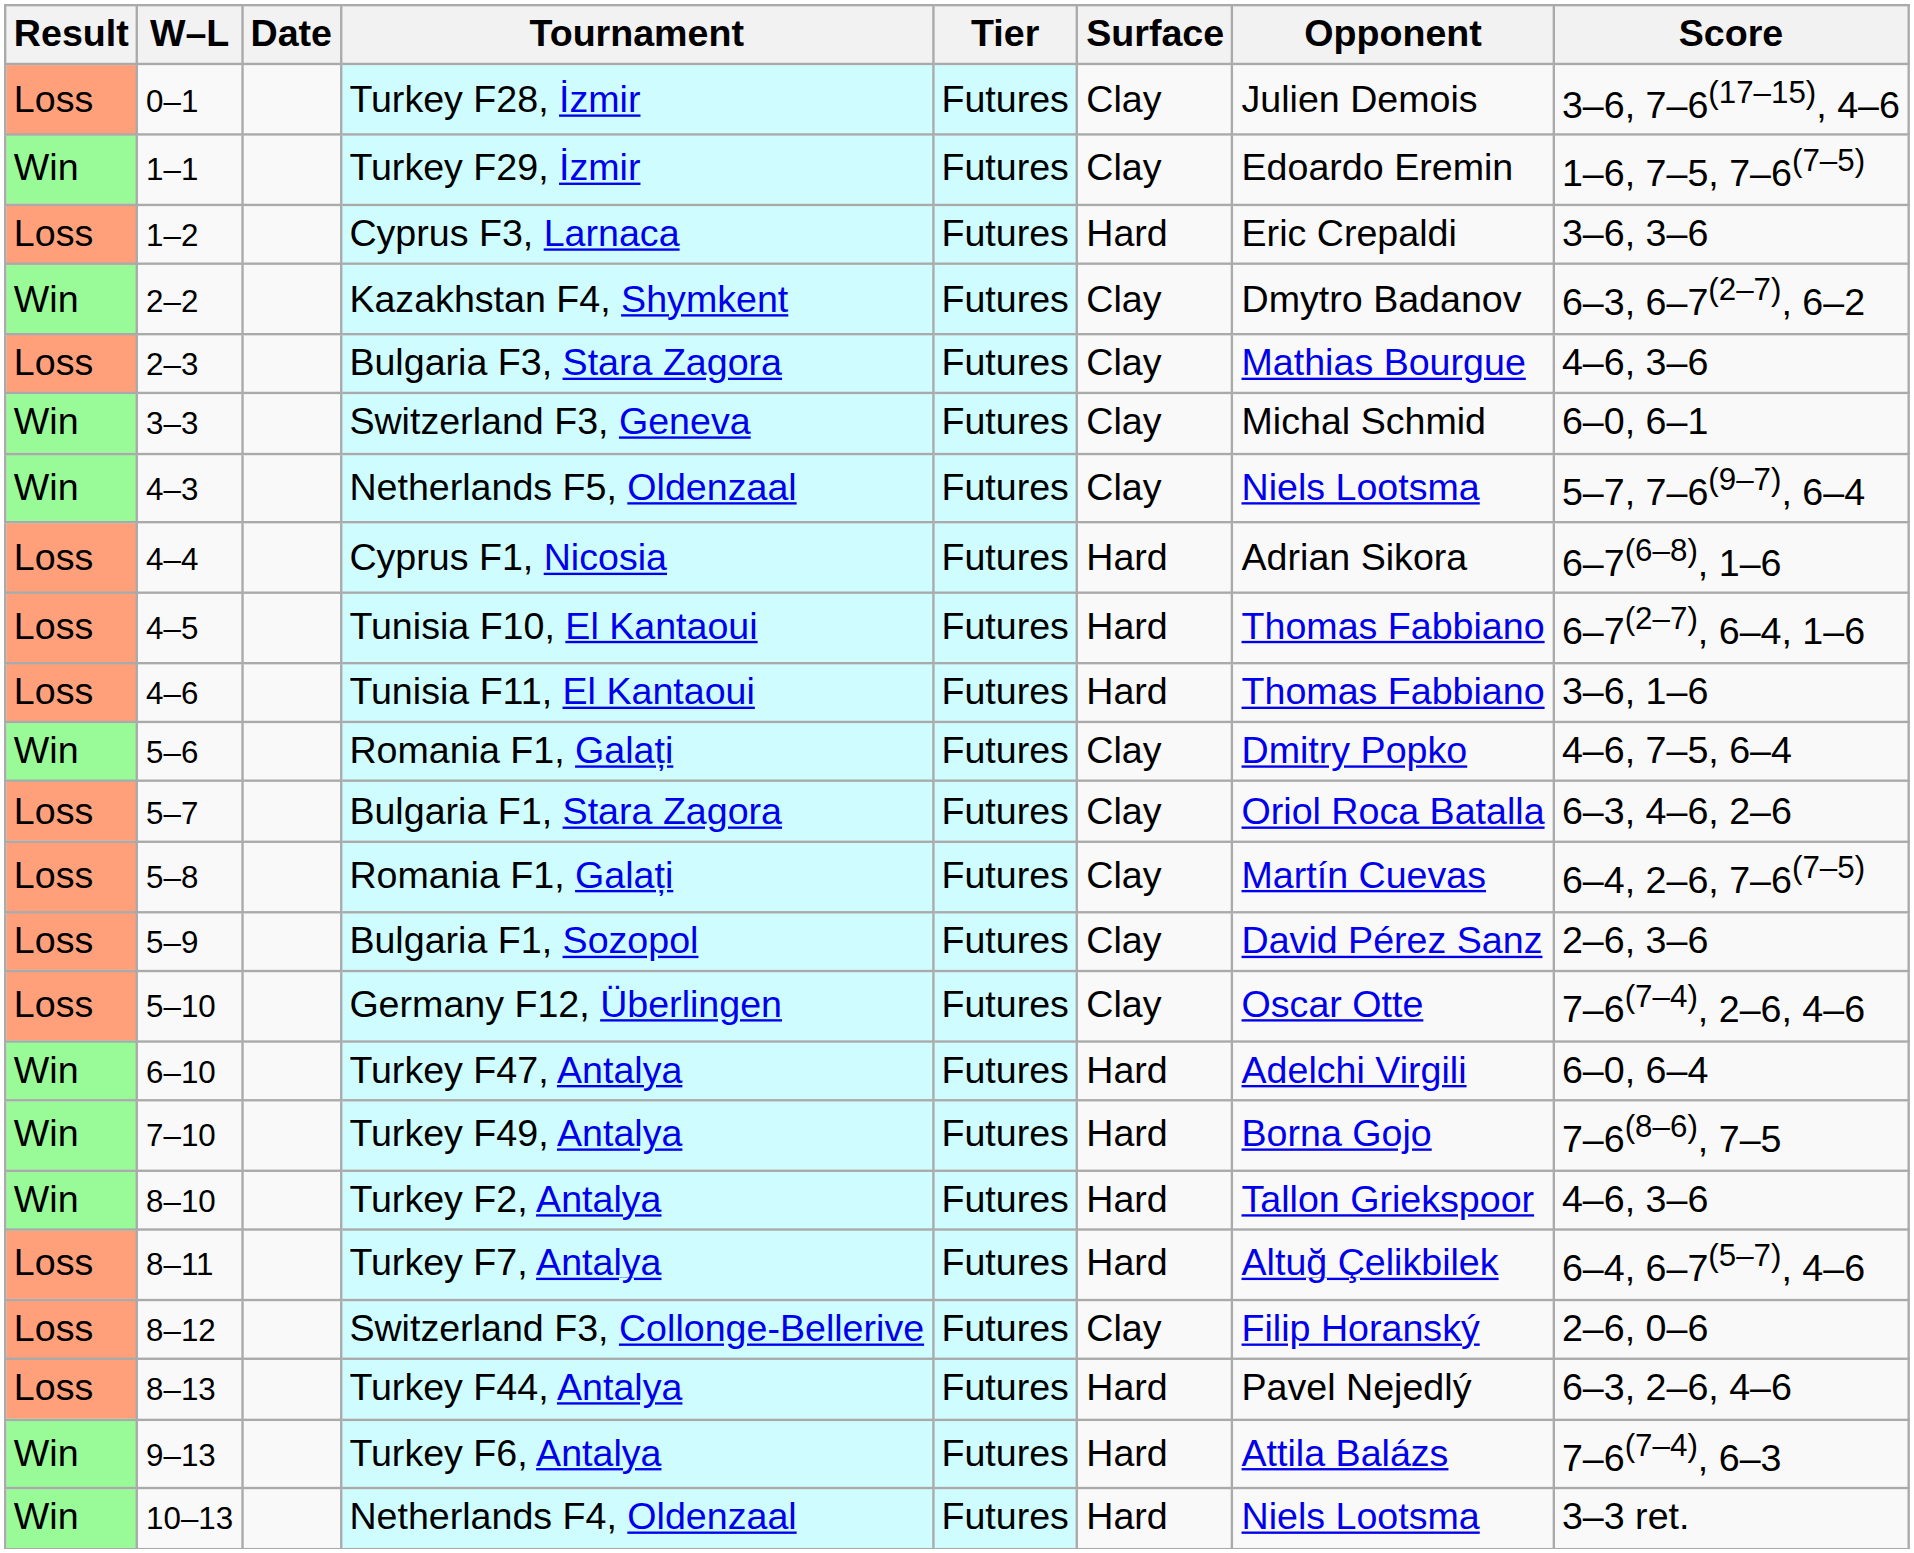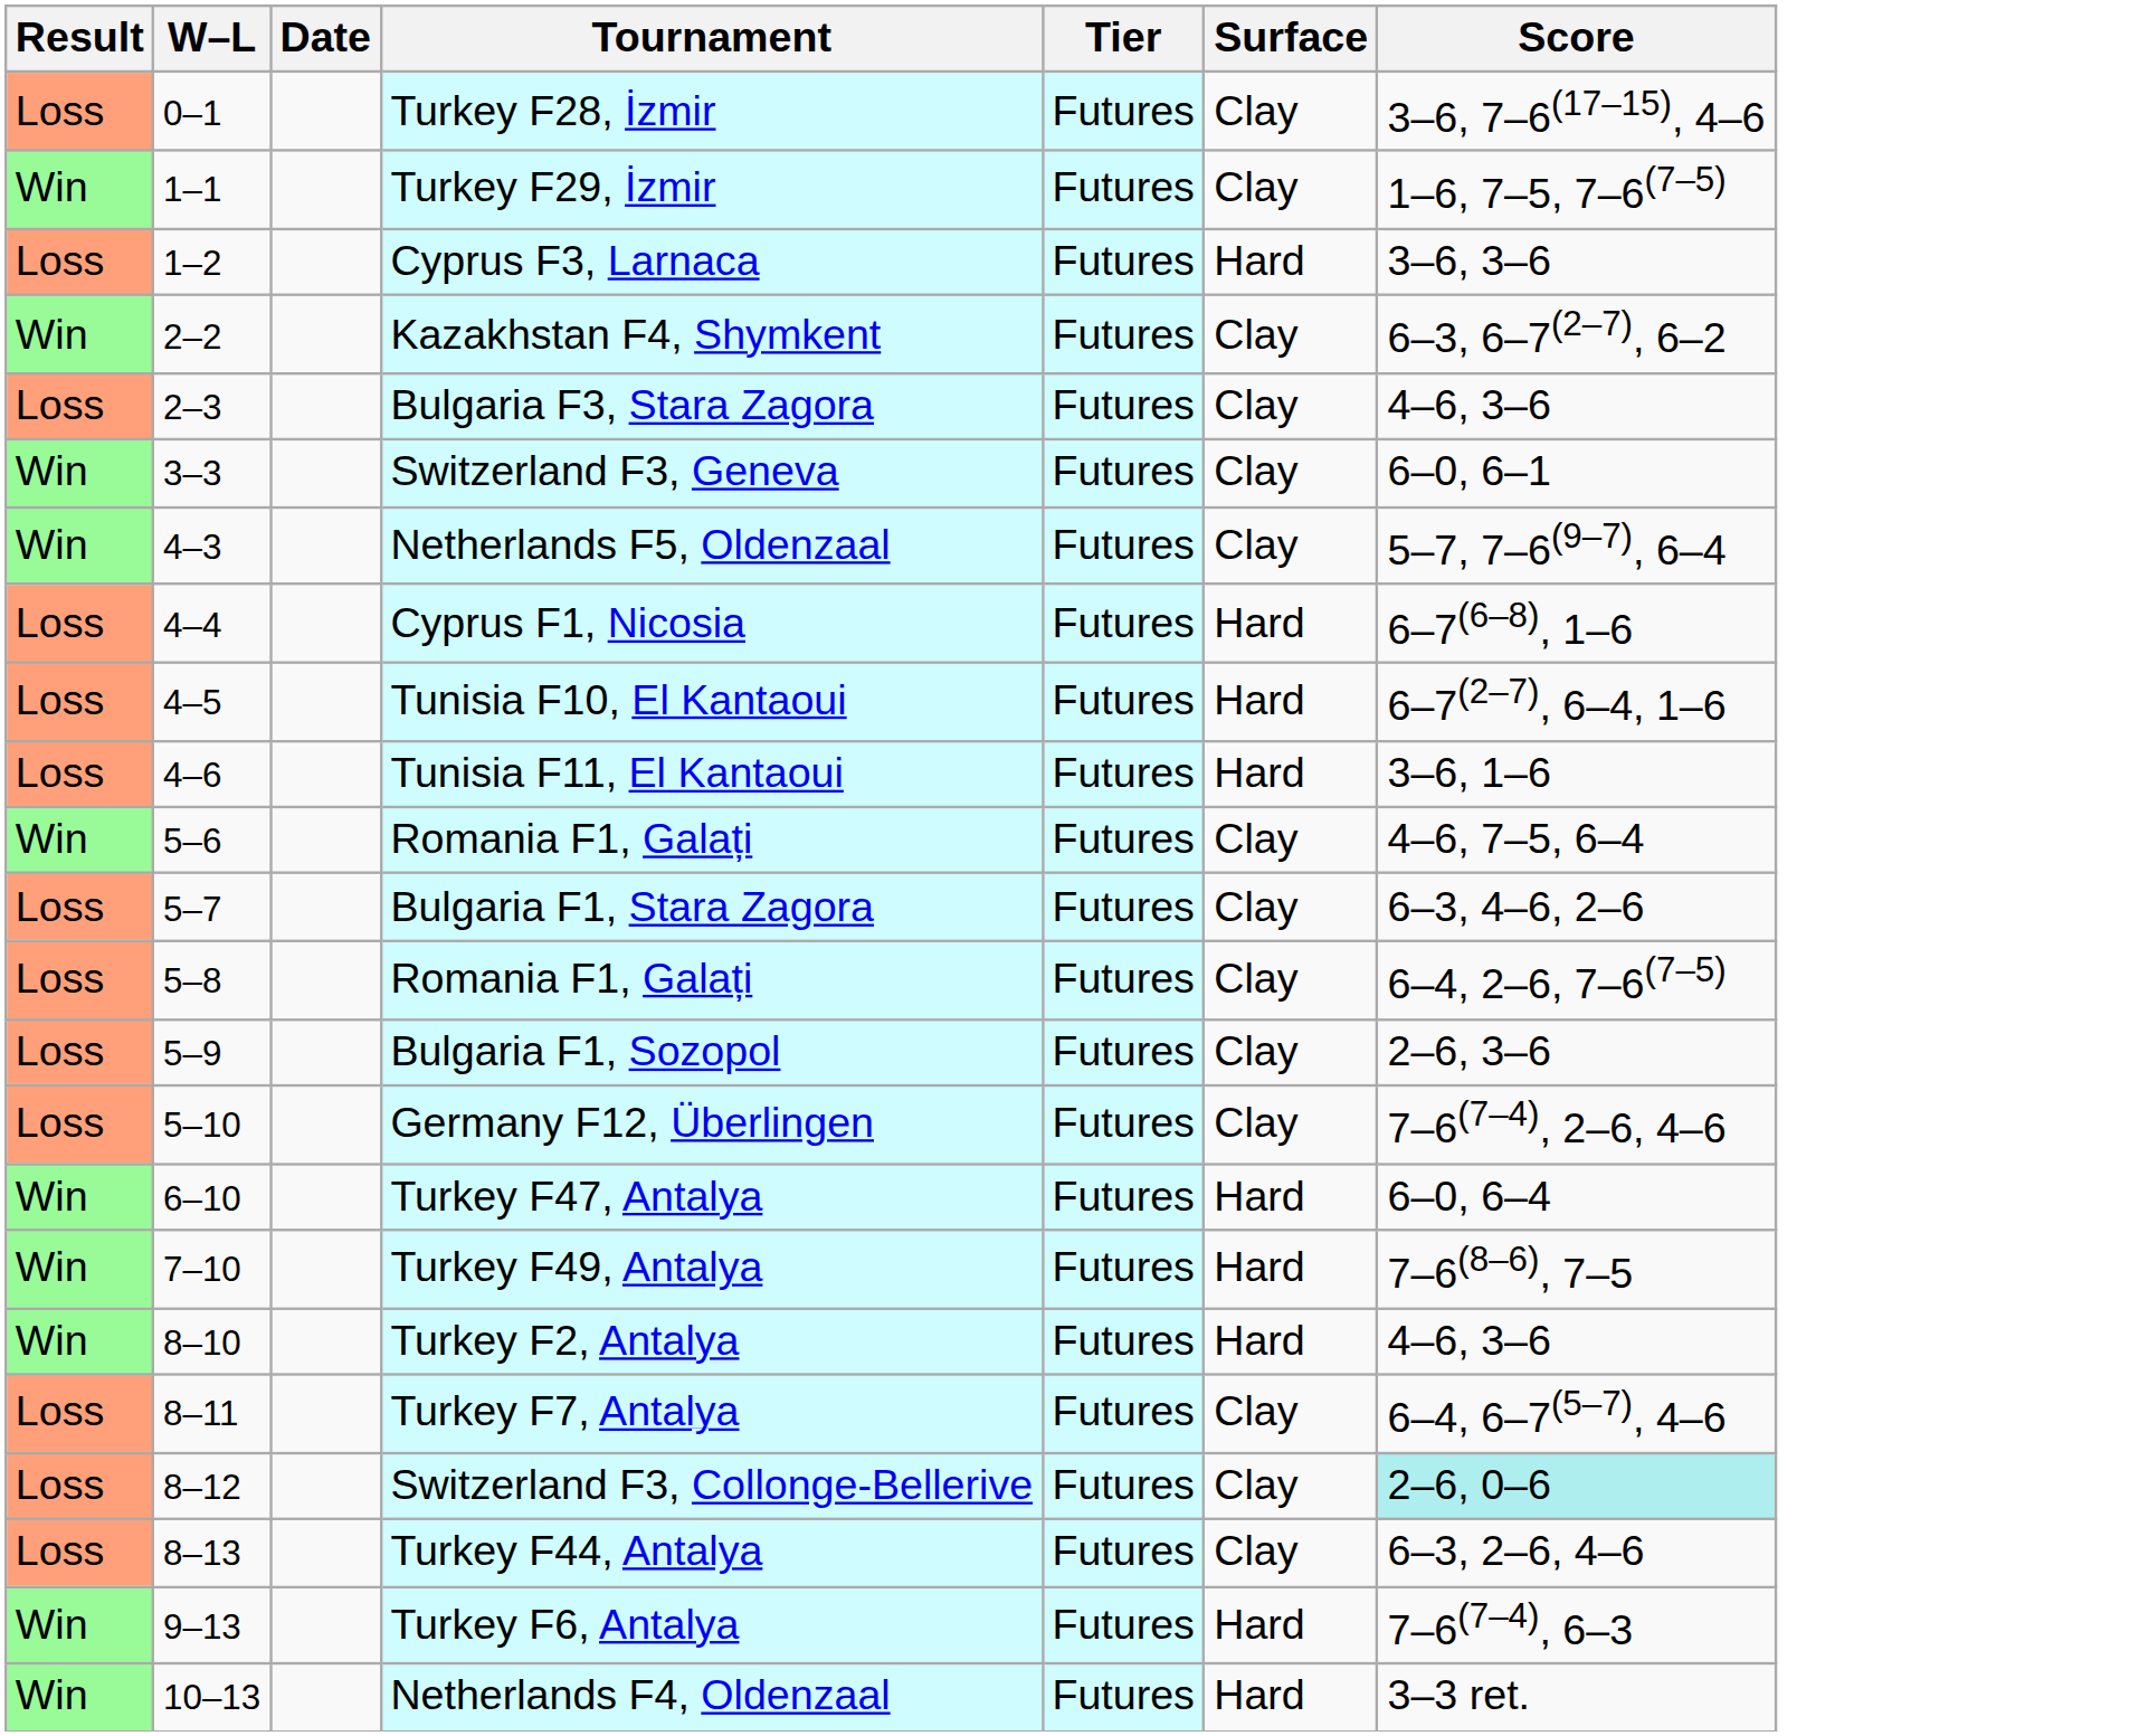- column: Opponent | Julien Demois | Edoardo Eremin | Eric Crepaldi | Dmytro Badanov | Mathias Bourgue | Michal Schmid | Niels Lootsma | Adrian Sikora | Thomas Fabbiano | Thomas Fabbiano | Dmitry Popko | Oriol Roca Batalla | Martín Cuevas | David Pérez Sanz | Oscar Otte | Adelchi Virgili | Borna Gojo | Tallon Griekspoor | Altuğ Çelikbilek | Filip Horanský | Pavel Nejedlý | Attila Balázs | Niels Lootsma
Turkey F7, Antalya | Surface: Hard -> Clay
Switzerland F3, Collonge-Bellerive | Score: no background -> paleturquoise background
Turkey F44, Antalya | Surface: Hard -> Clay
